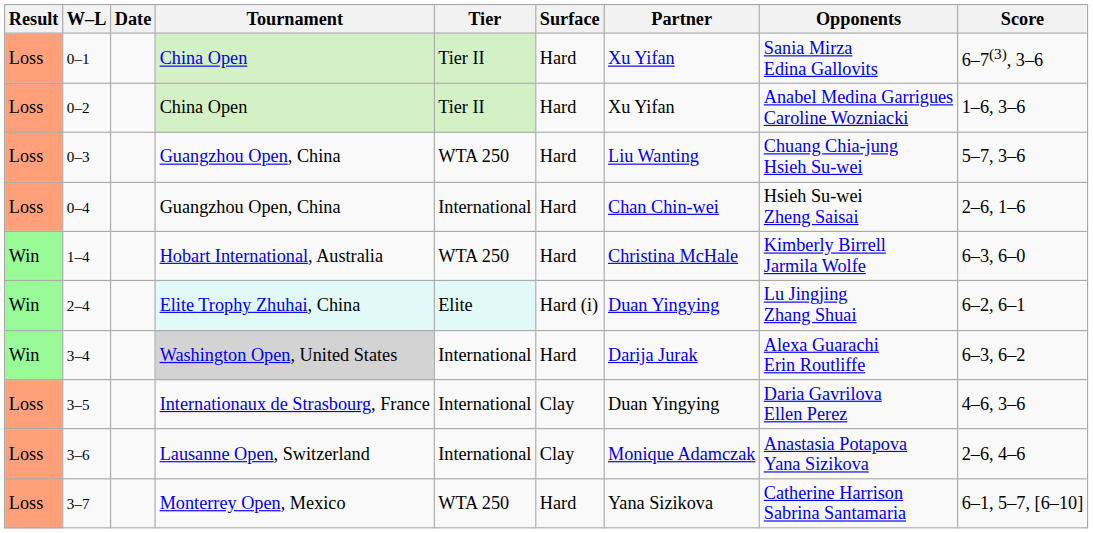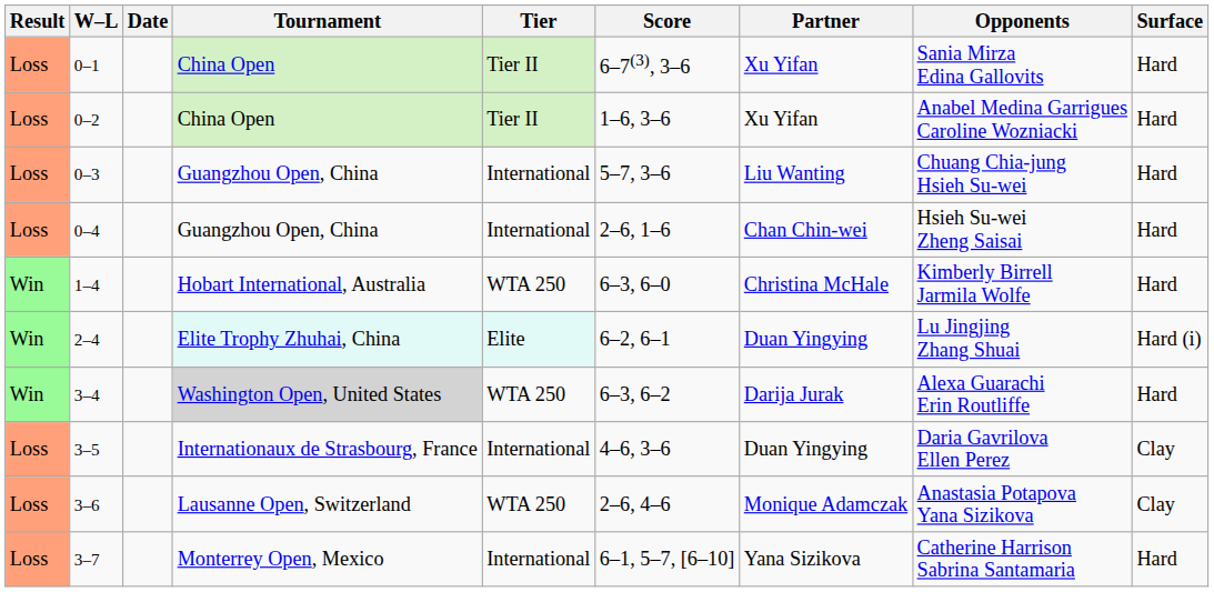columns swapped: Surface <-> Score
0–3 | Tier: WTA 250 -> International
3–4 | Tier: International -> WTA 250
3–6 | Tier: International -> WTA 250
3–7 | Tier: WTA 250 -> International
